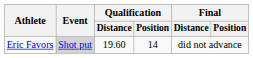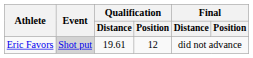Eric Favors | Qualification / Distance: 19.60 -> 19.61
Eric Favors | Qualification / Position: 14 -> 12
